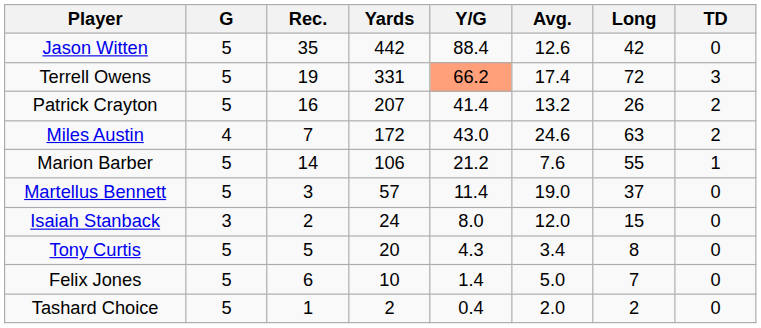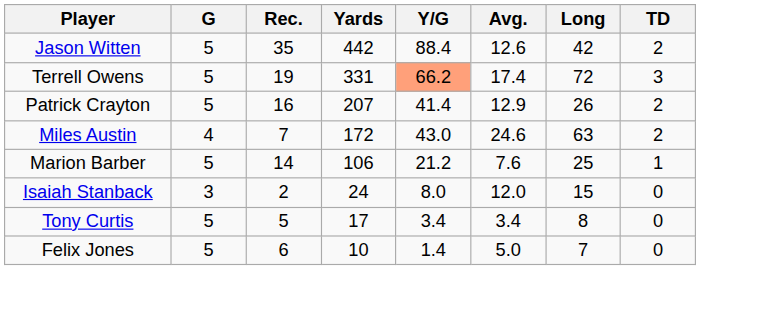Jason Witten | TD: 0 -> 2
Patrick Crayton | Avg.: 13.2 -> 12.9
Marion Barber | Long: 55 -> 25
- row: Martellus Bennett | 5 | 3 | 57 | 11.4 | 19.0 | 37 | 0
Tony Curtis | Yards: 20 -> 17
Tony Curtis | Y/G: 4.3 -> 3.4
- row: Tashard Choice | 5 | 1 | 2 | 0.4 | 2.0 | 2 | 0
